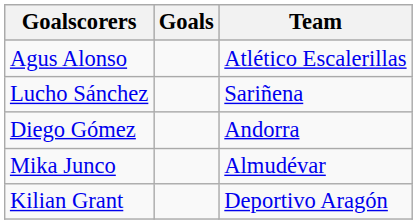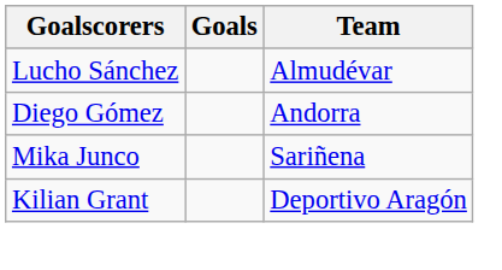- row: Agus Alonso | Atlético Escalerillas
Lucho Sánchez | Team: Sariñena -> Almudévar
Mika Junco | Team: Almudévar -> Sariñena
